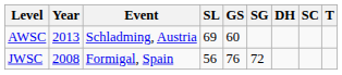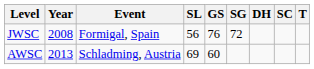rows swapped: JWSC <-> AWSC
